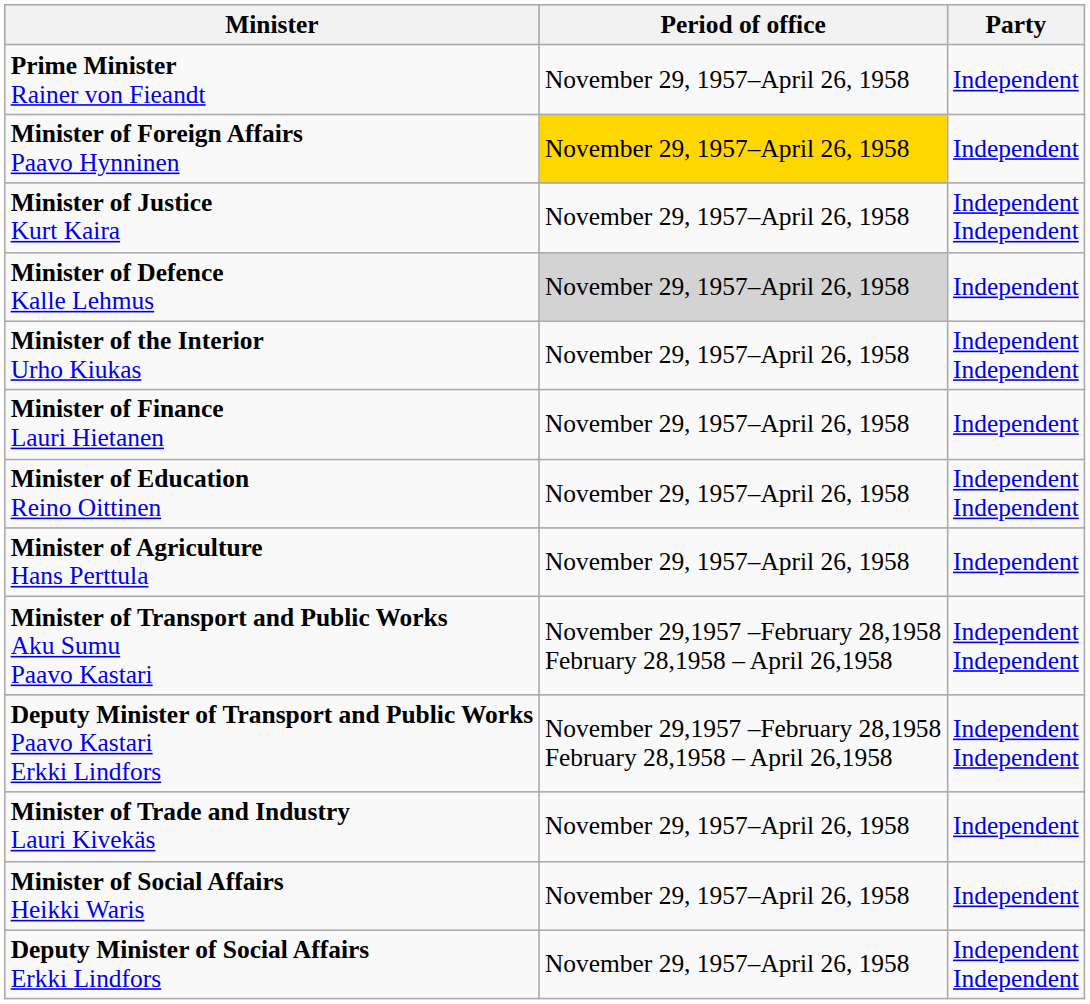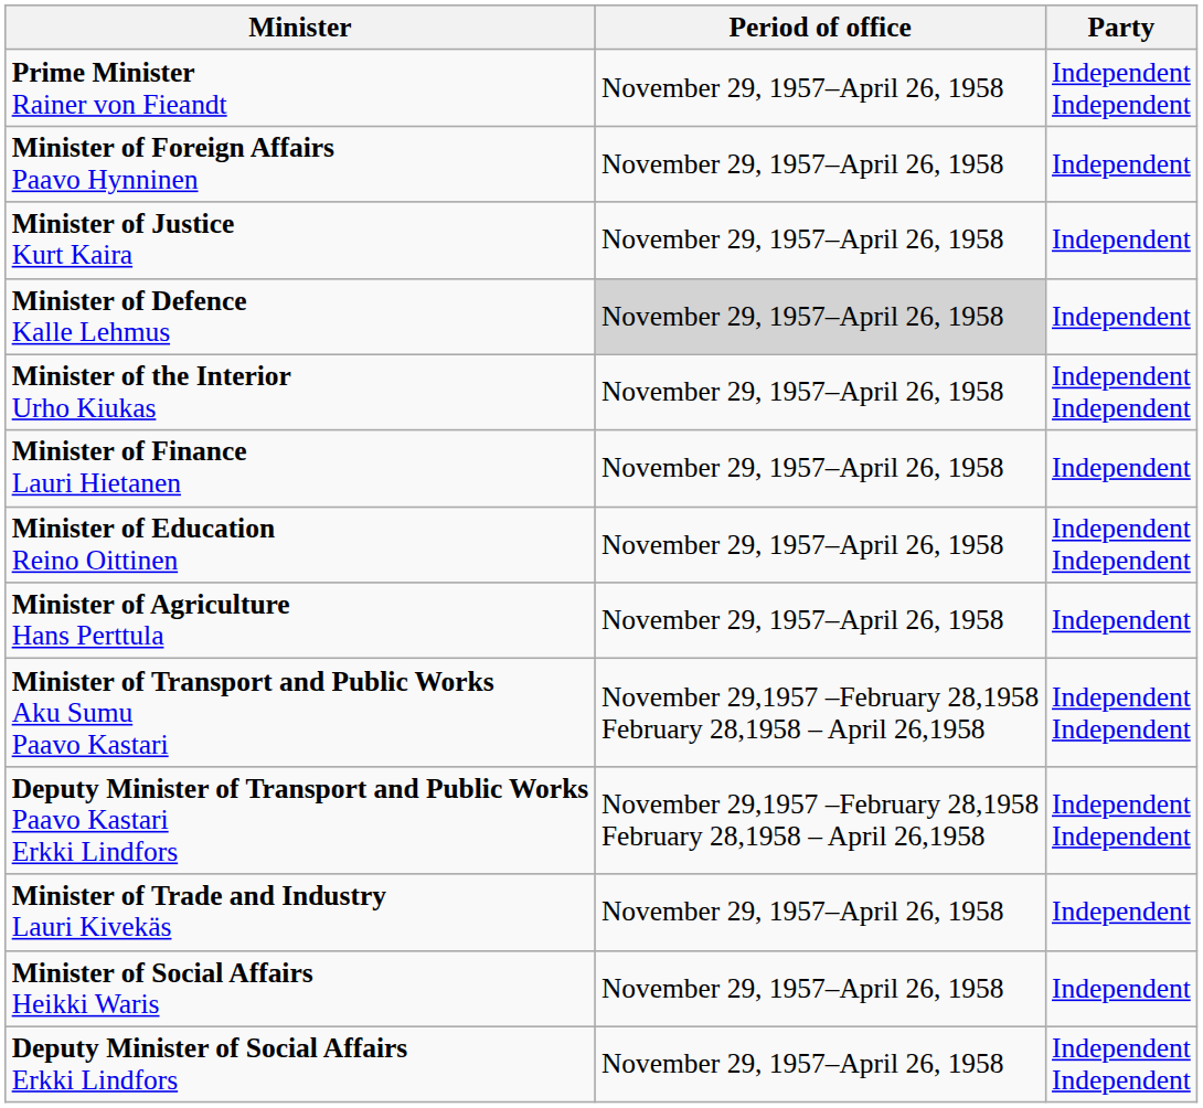Prime Minister Rainer von Fieandt | Party: Independent -> Independent Independent
Minister of Foreign Affairs Paavo Hynninen | Period of office: gold background -> no background
Minister of Justice Kurt Kaira | Party: Independent Independent -> Independent
